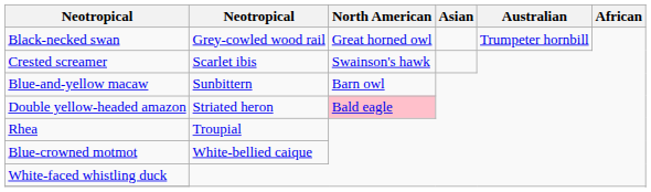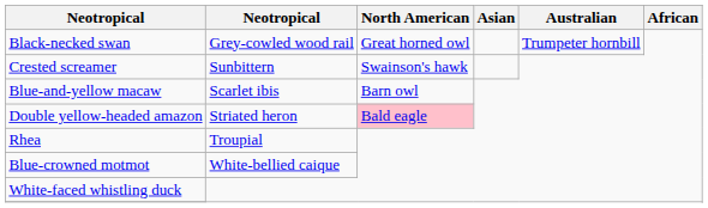Crested screamer | column 2: Scarlet ibis -> Sunbittern
Blue-and-yellow macaw | column 2: Sunbittern -> Scarlet ibis
